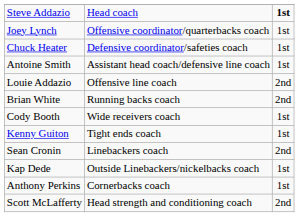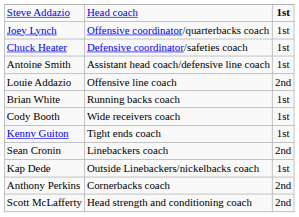Brian White | column 3: 2nd -> 1st
Anthony Perkins | column 3: 1st -> 2nd
